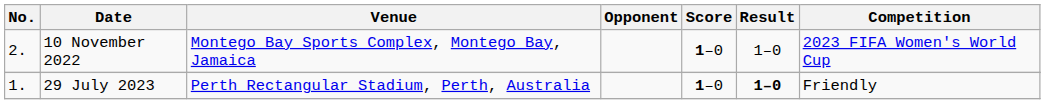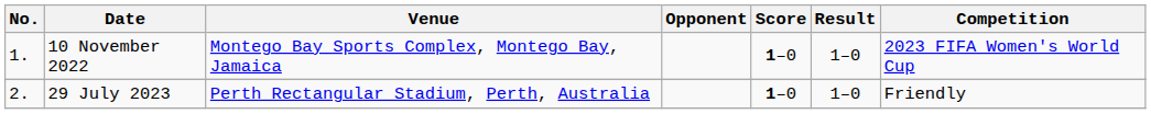10 November 2022 | No.: 2. -> 1.
29 July 2023 | No.: 1. -> 2.
29 July 2023 | Result: bold -> normal
